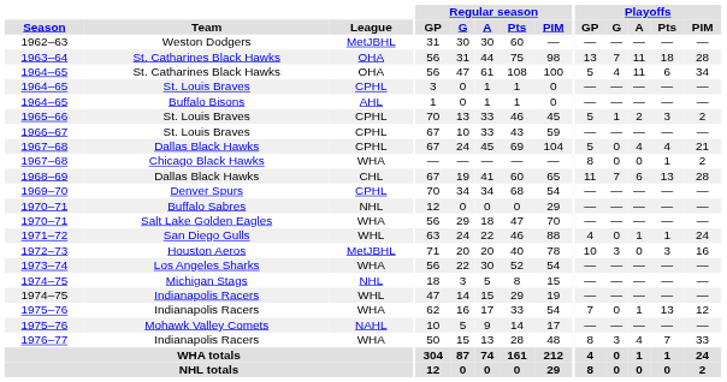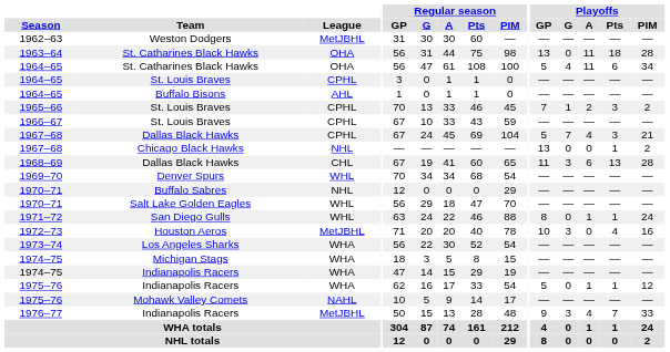1963–64 | Playoffs / G: 7 -> 0
1965–66 | Playoffs / GP: 5 -> 7
1967–68 / Dallas Black Hawks | Playoffs / G: 0 -> 7
1967–68 / Dallas Black Hawks | Playoffs / Pts: 4 -> 3
1967–68 / Chicago Black Hawks | League: WHA -> NHL
1967–68 / Chicago Black Hawks | Playoffs / GP: 8 -> 13
1968–69 | Playoffs / G: 7 -> 3
1969–70 | League: CPHL -> WHL
1970–71 / Salt Lake Golden Eagles | League: WHA -> WHL
1971–72 | Playoffs / GP: 4 -> 8
1972–73 | Playoffs / Pts: 3 -> 4
1974–75 / Michigan Stags | League: NHL -> WHA
1974–75 / Indianapolis Racers | League: WHL -> WHA
1975–76 / Indianapolis Racers | Playoffs / GP: 7 -> 5
1975–76 / Indianapolis Racers | Playoffs / Pts: 13 -> 1
1976–77 | League: WHA -> MetJBHL
1976–77 | Playoffs / GP: 8 -> 9
